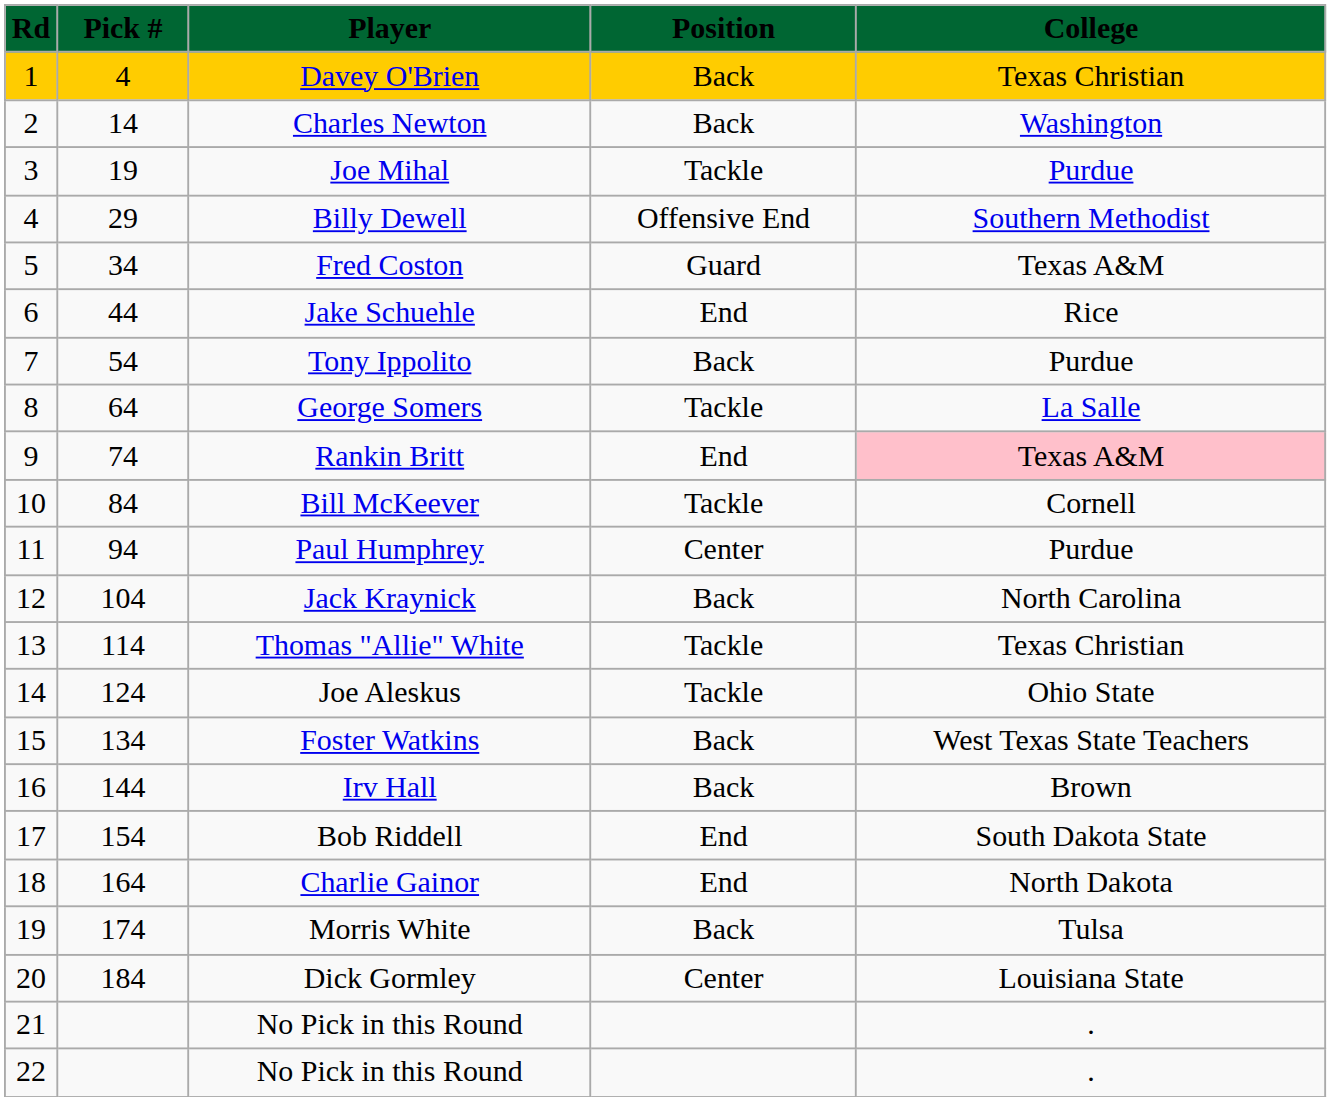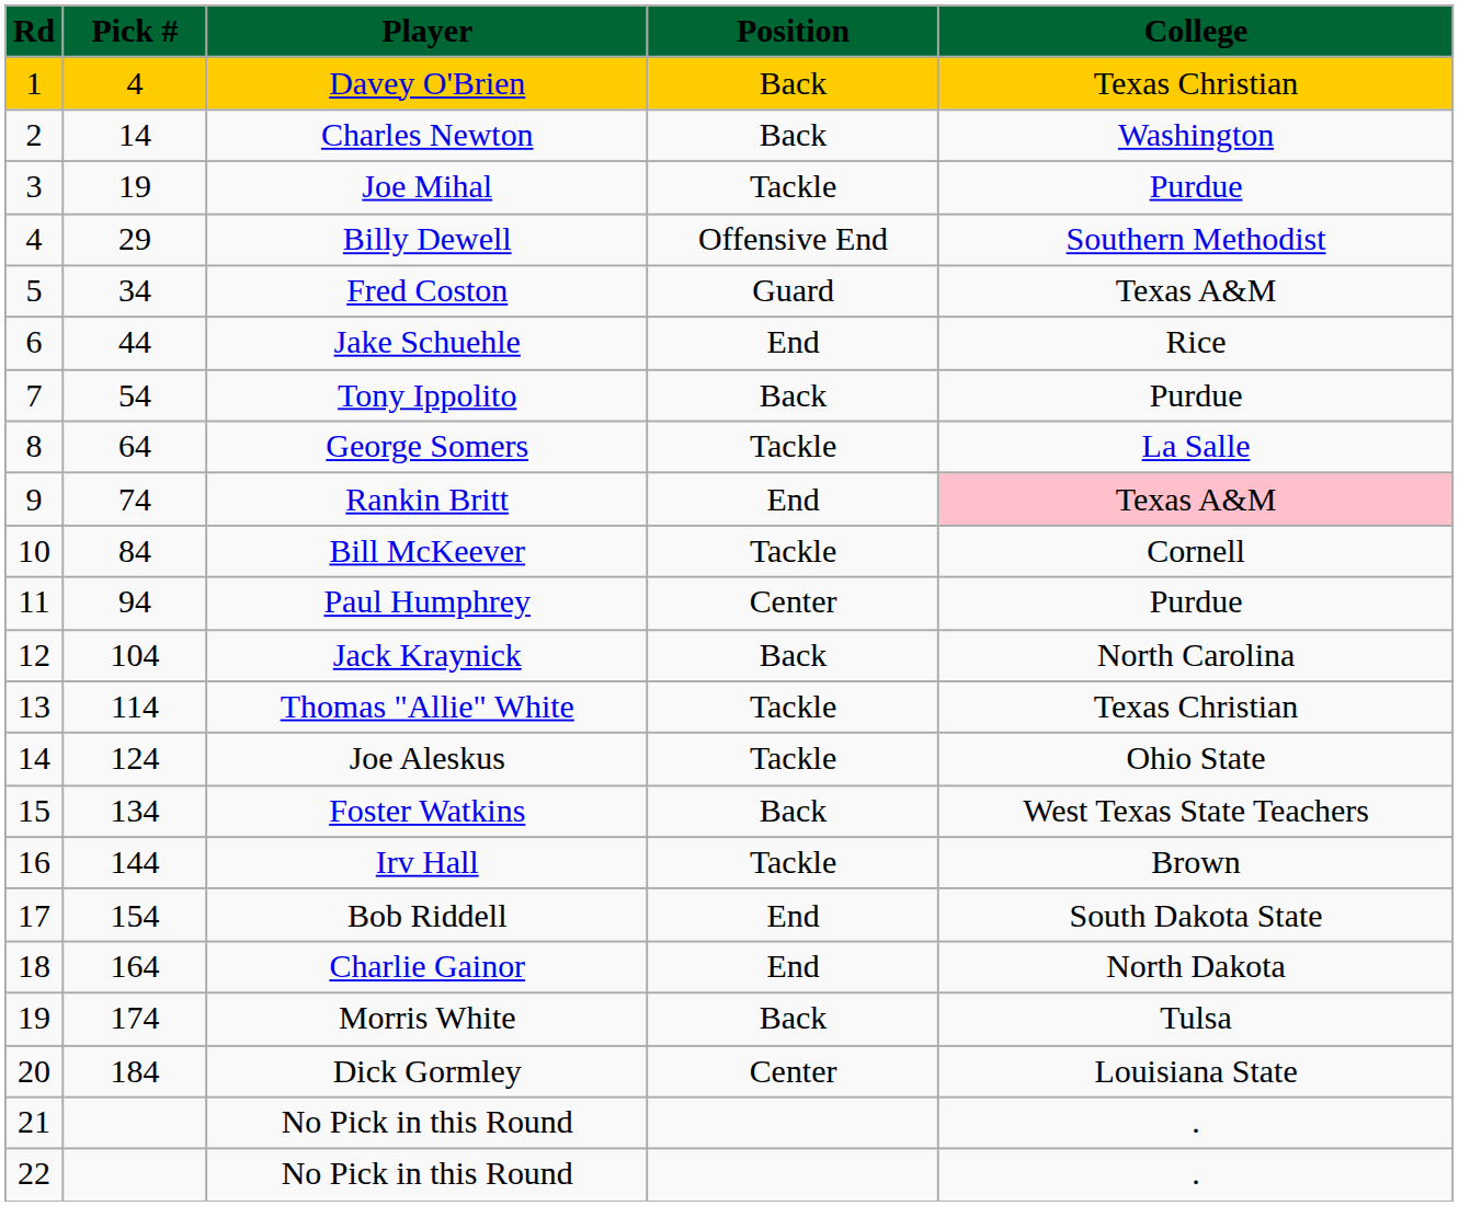Irv Hall | Position: Back -> Tackle
